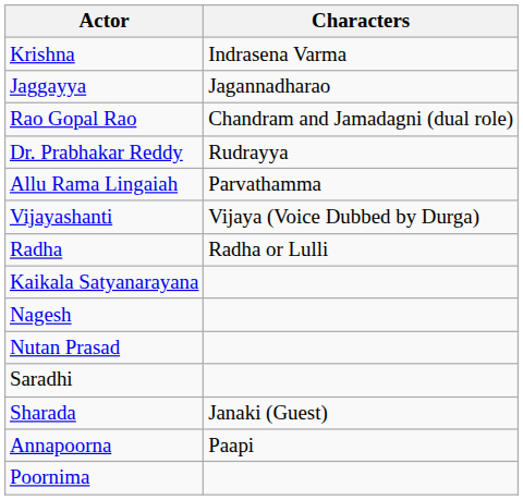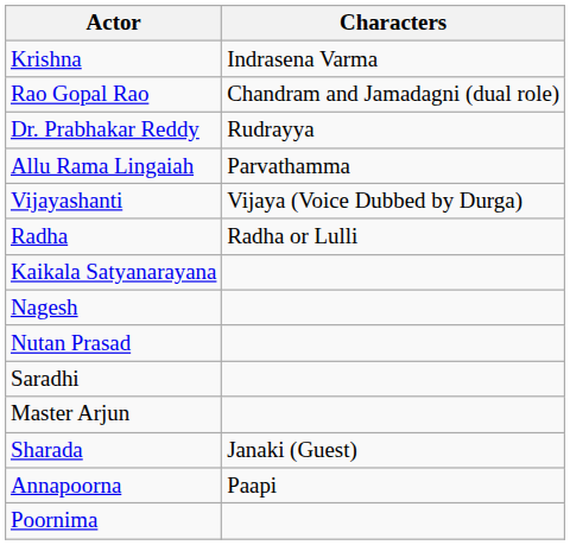- row: Jaggayya | Jagannadharao
+ row: Master Arjun
